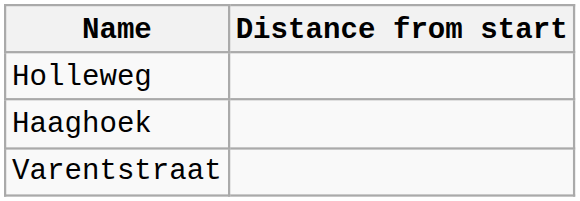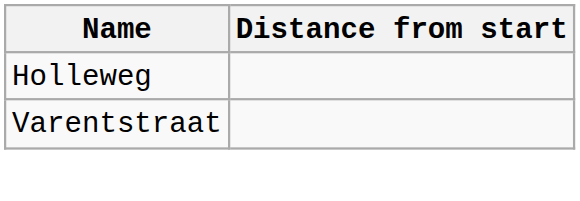- row: Haaghoek
